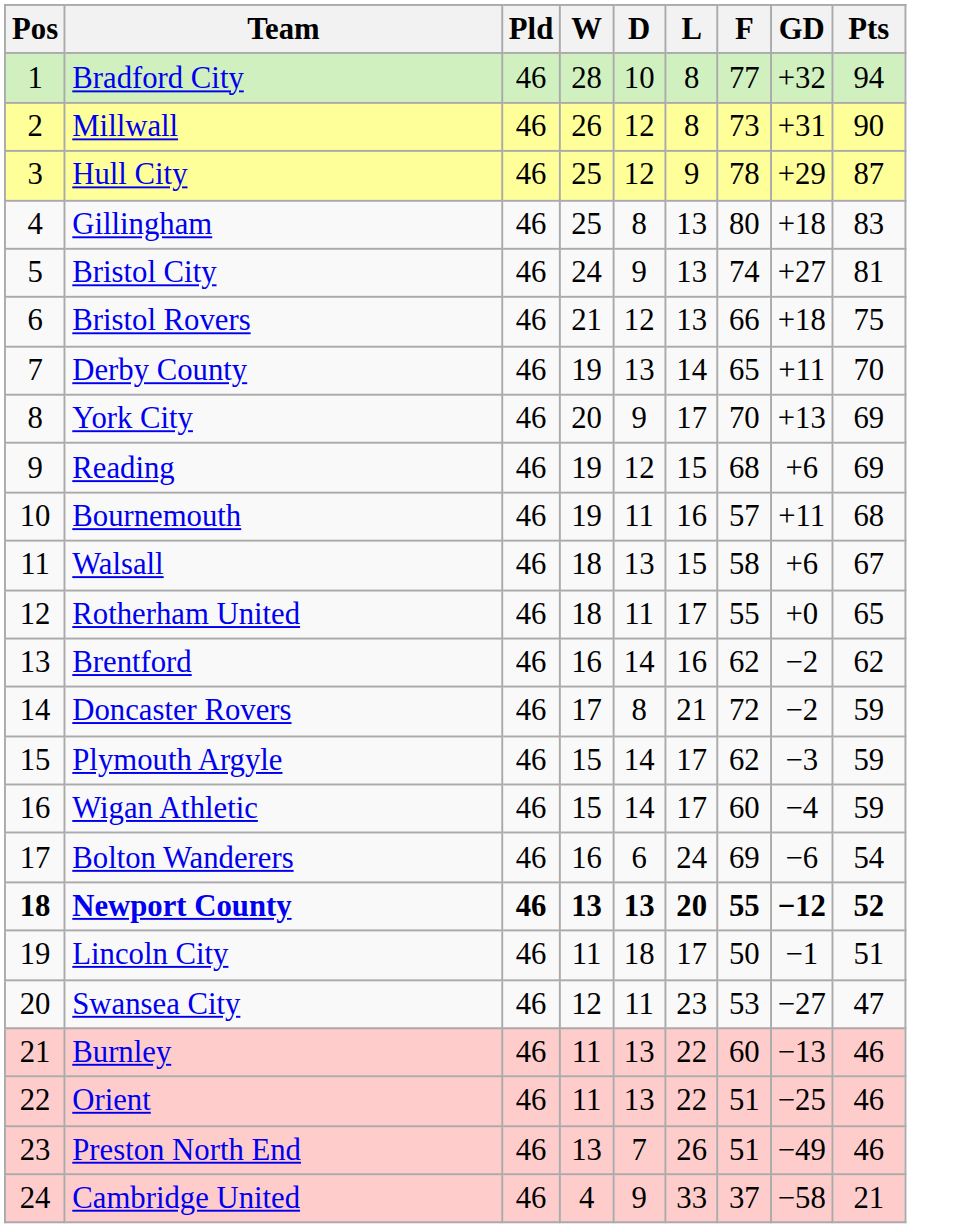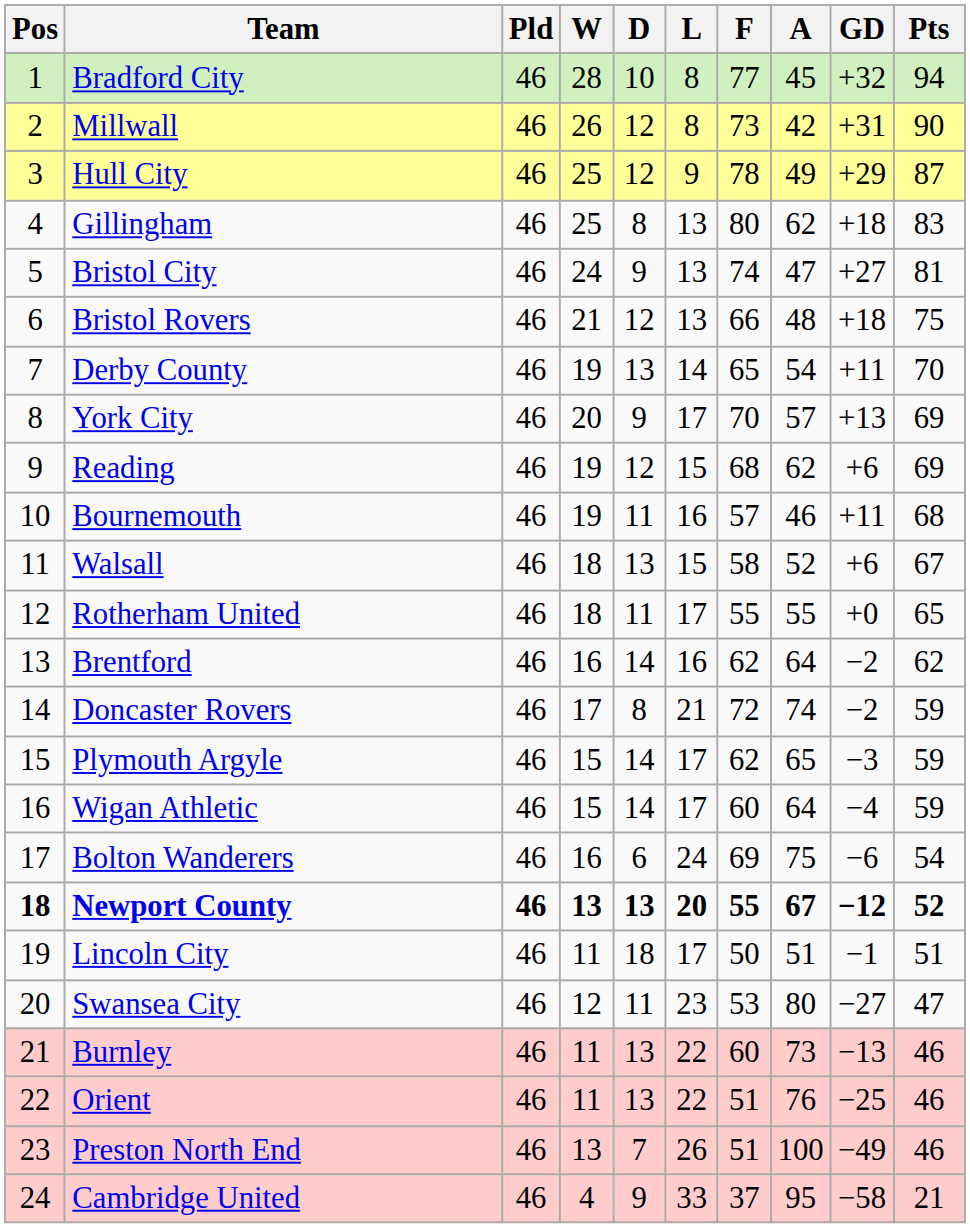+ column: A | 45 | 42 | 49 | 62 | 47 | 48 | 54 | 57 | 62 | 46 | 52 | 55 | 64 | 74 | 65 | 64 | 75 | 67 | 51 | 80 | 73 | 76 | 100 | 95
